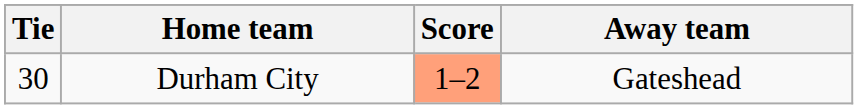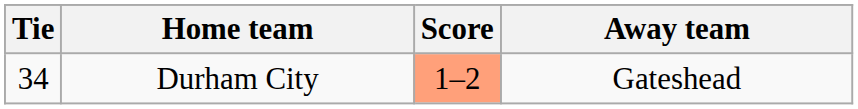Durham City | Tie: 30 -> 34
